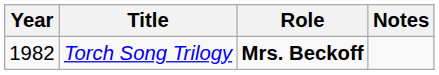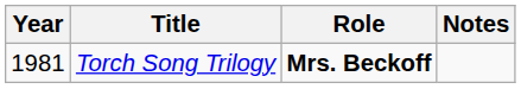Torch Song Trilogy | Year: 1982 -> 1981
